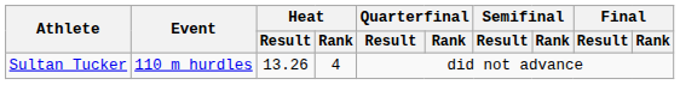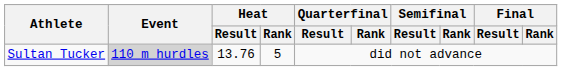Sultan Tucker | Event: no background -> lightgrey background
Sultan Tucker | Heat / Result: 13.26 -> 13.76
Sultan Tucker | Heat / Rank: 4 -> 5
